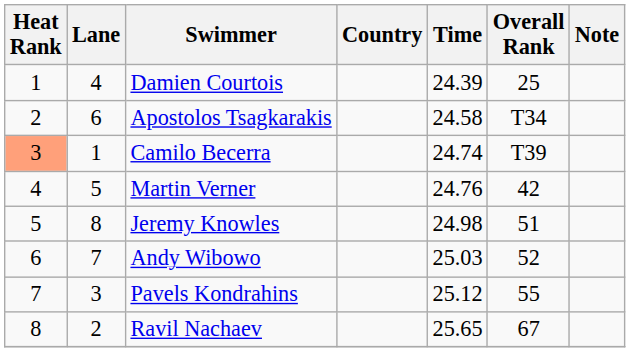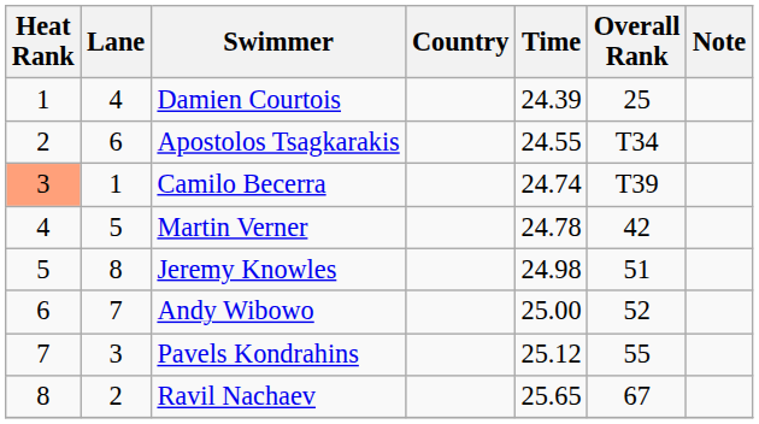Apostolos Tsagkarakis | Time: 24.58 -> 24.55
Martin Verner | Time: 24.76 -> 24.78
Andy Wibowo | Time: 25.03 -> 25.00
